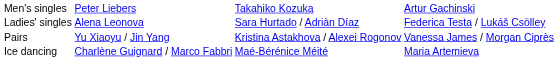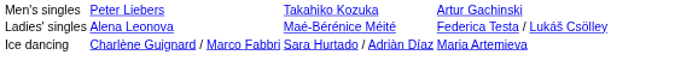Ladies' singles | column 3: Sara Hurtado / Adriàn Díaz -> Maé-Bérénice Méité
- row: Pairs | Yu Xiaoyu / Jin Yang | Kristina Astakhova / Alexei Rogonov | Vanessa James / Morgan Ciprès
Ice dancing | column 3: Maé-Bérénice Méité -> Sara Hurtado / Adriàn Díaz
